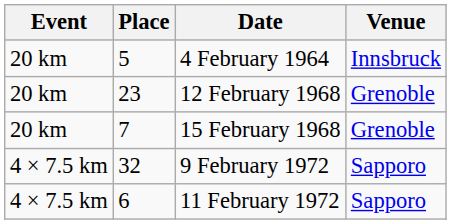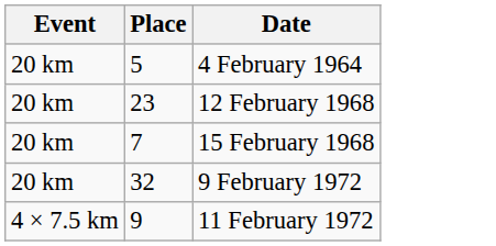- column: Venue | Innsbruck | Grenoble | Grenoble | Sapporo | Sapporo
9 February 1972 | Event: 4 × 7.5 km -> 20 km
11 February 1972 | Place: 6 -> 9
